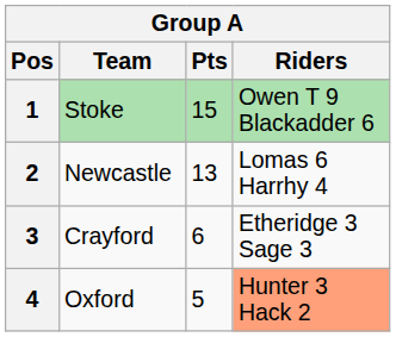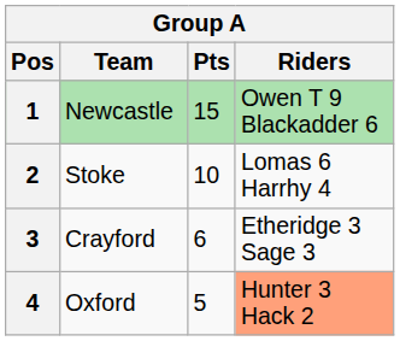1 | Team: Stoke -> Newcastle
2 | Team: Newcastle -> Stoke
2 | Pts: 13 -> 10
